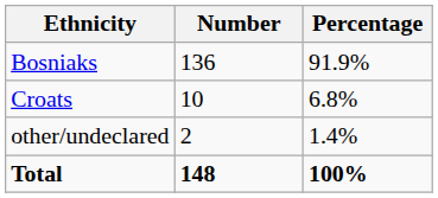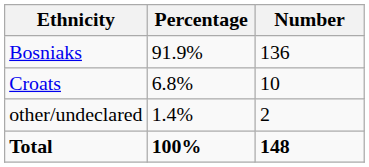columns swapped: Number <-> Percentage
